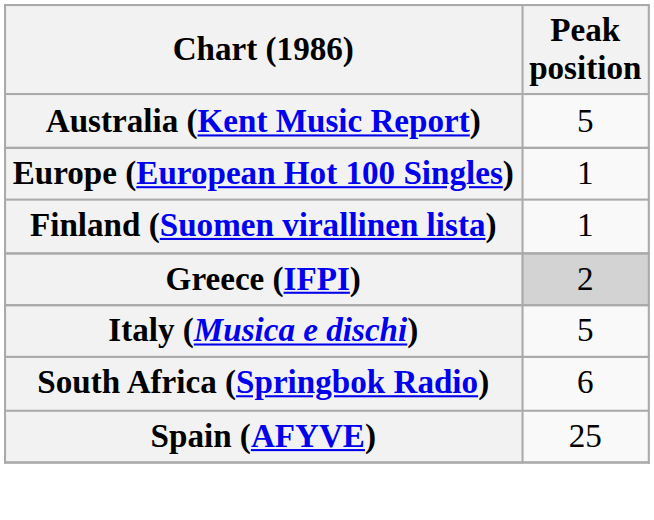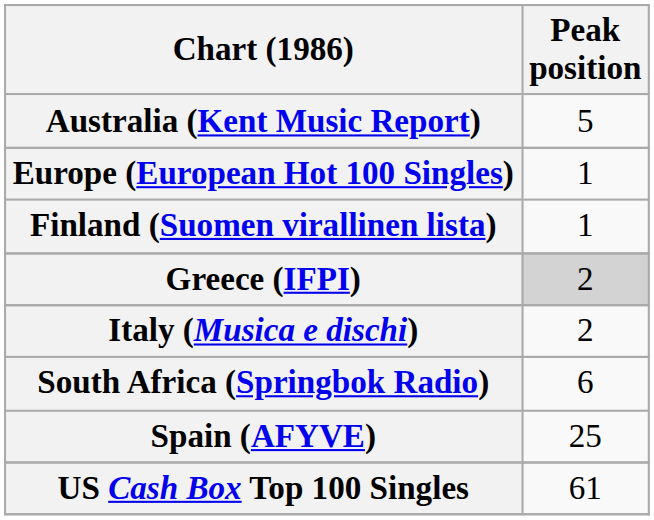Italy (Musica e dischi) | Peak position: 5 -> 2
+ row: US Cash Box Top 100 Singles | 61
